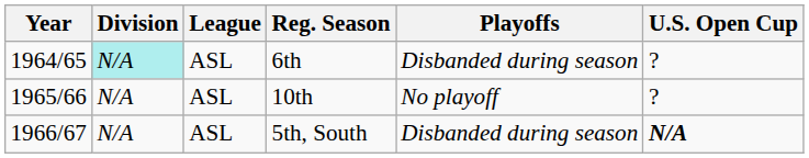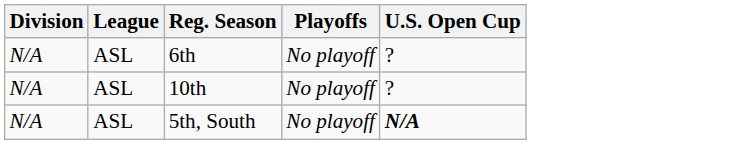- column: Year | 1964/65 | 1965/66 | 1966/67
6th | Division: paleturquoise background -> no background
6th | Playoffs: Disbanded during season -> No playoff
5th, South | Playoffs: Disbanded during season -> No playoff
